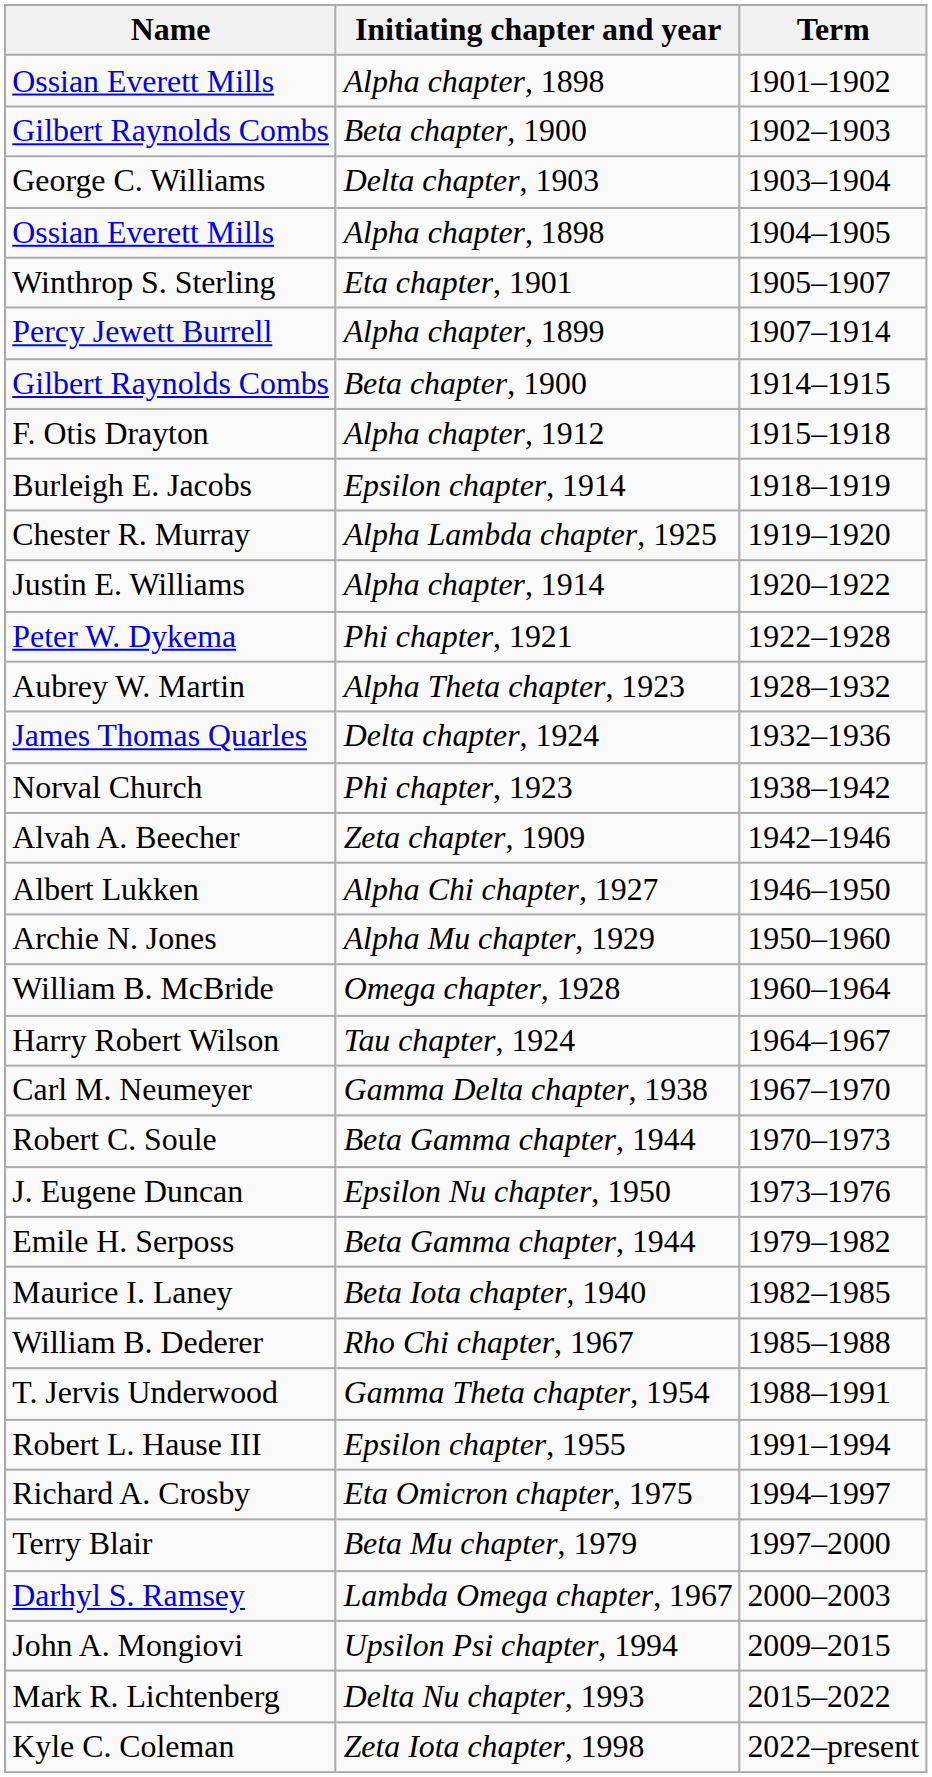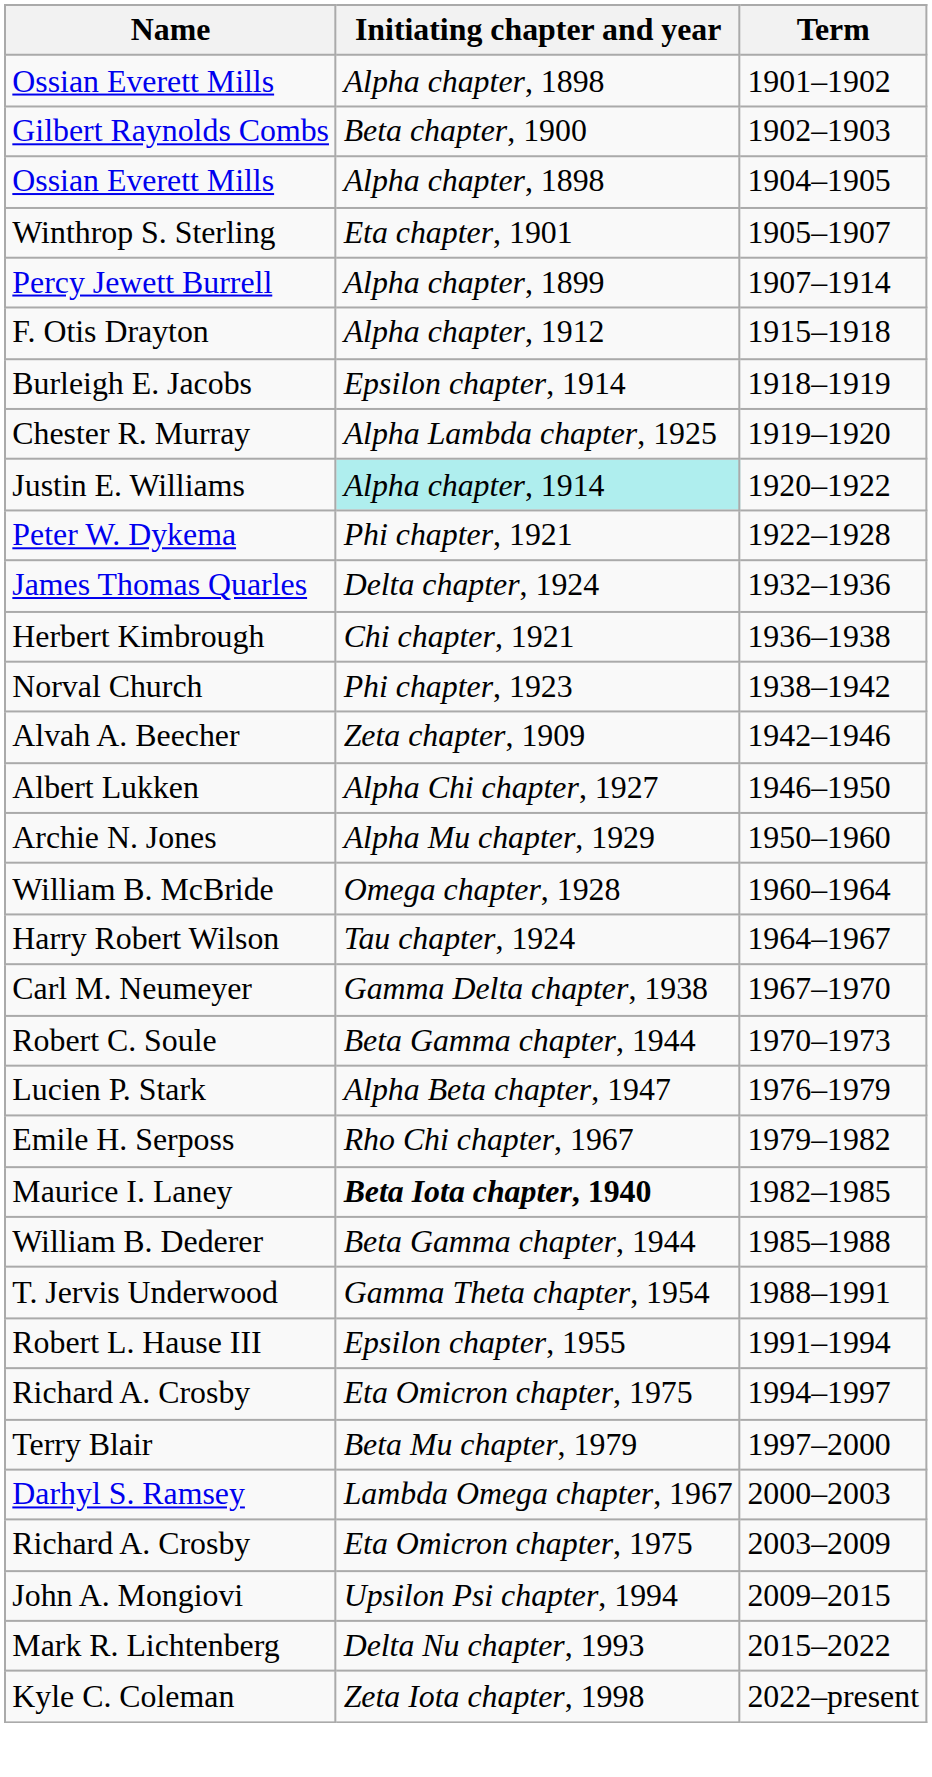- row: George C. Williams | Delta chapter, 1903 | 1903–1904
- row: Gilbert Raynolds Combs | Beta chapter, 1900 | 1914–1915
Justin E. Williams | Initiating chapter and year: no background -> paleturquoise background
- row: Aubrey W. Martin | Alpha Theta chapter, 1923 | 1928–1932
+ row: Herbert Kimbrough | Chi chapter, 1921 | 1936–1938
- row: J. Eugene Duncan | Epsilon Nu chapter, 1950 | 1973–1976
+ row: Lucien P. Stark | Alpha Beta chapter, 1947 | 1976–1979
Emile H. Serposs | Initiating chapter and year: Beta Gamma chapter, 1944 -> Rho Chi chapter, 1967
Maurice I. Laney | Initiating chapter and year: normal -> bold
William B. Dederer | Initiating chapter and year: Rho Chi chapter, 1967 -> Beta Gamma chapter, 1944
+ row: Richard A. Crosby | Eta Omicron chapter, 1975 | 2003–2009
